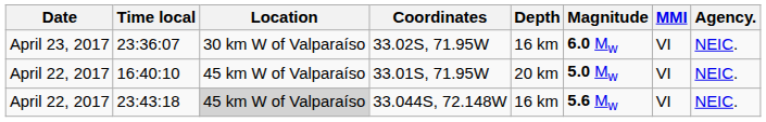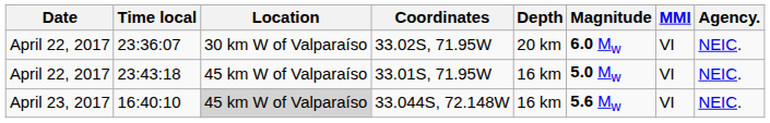33.02S, 71.95W | Date: April 23, 2017 -> April 22, 2017
33.02S, 71.95W | Depth: 16 km -> 20 km
33.01S, 71.95W | Time local: 16:40:10 -> 23:43:18
33.01S, 71.95W | Depth: 20 km -> 16 km
33.044S, 72.148W | Date: April 22, 2017 -> April 23, 2017
33.044S, 72.148W | Time local: 23:43:18 -> 16:40:10
